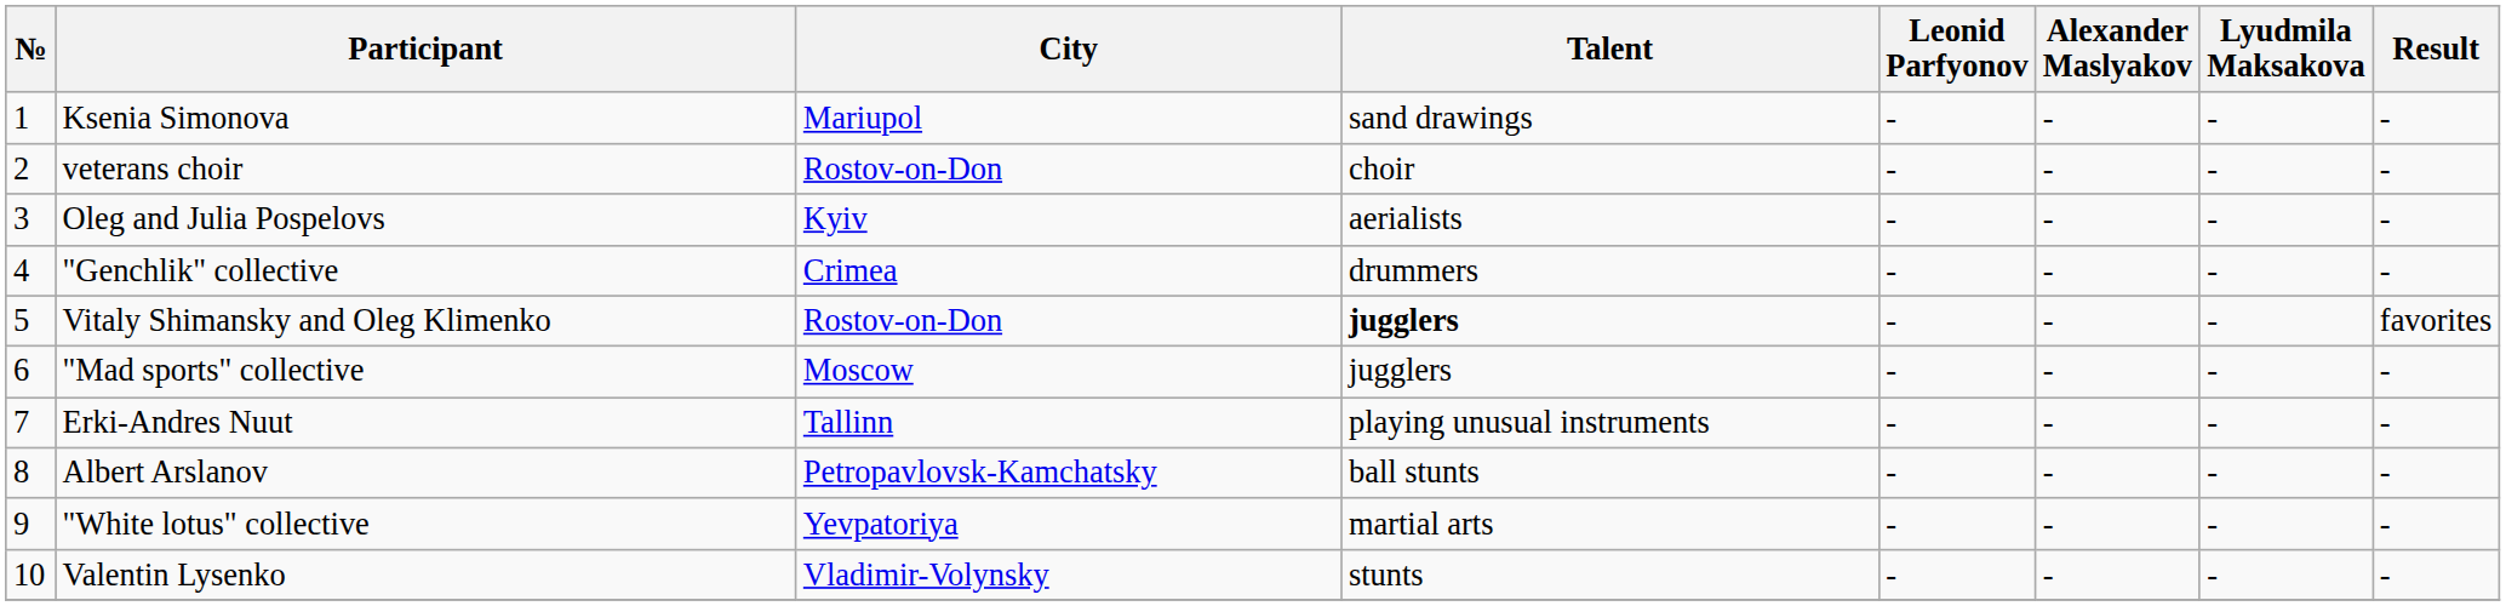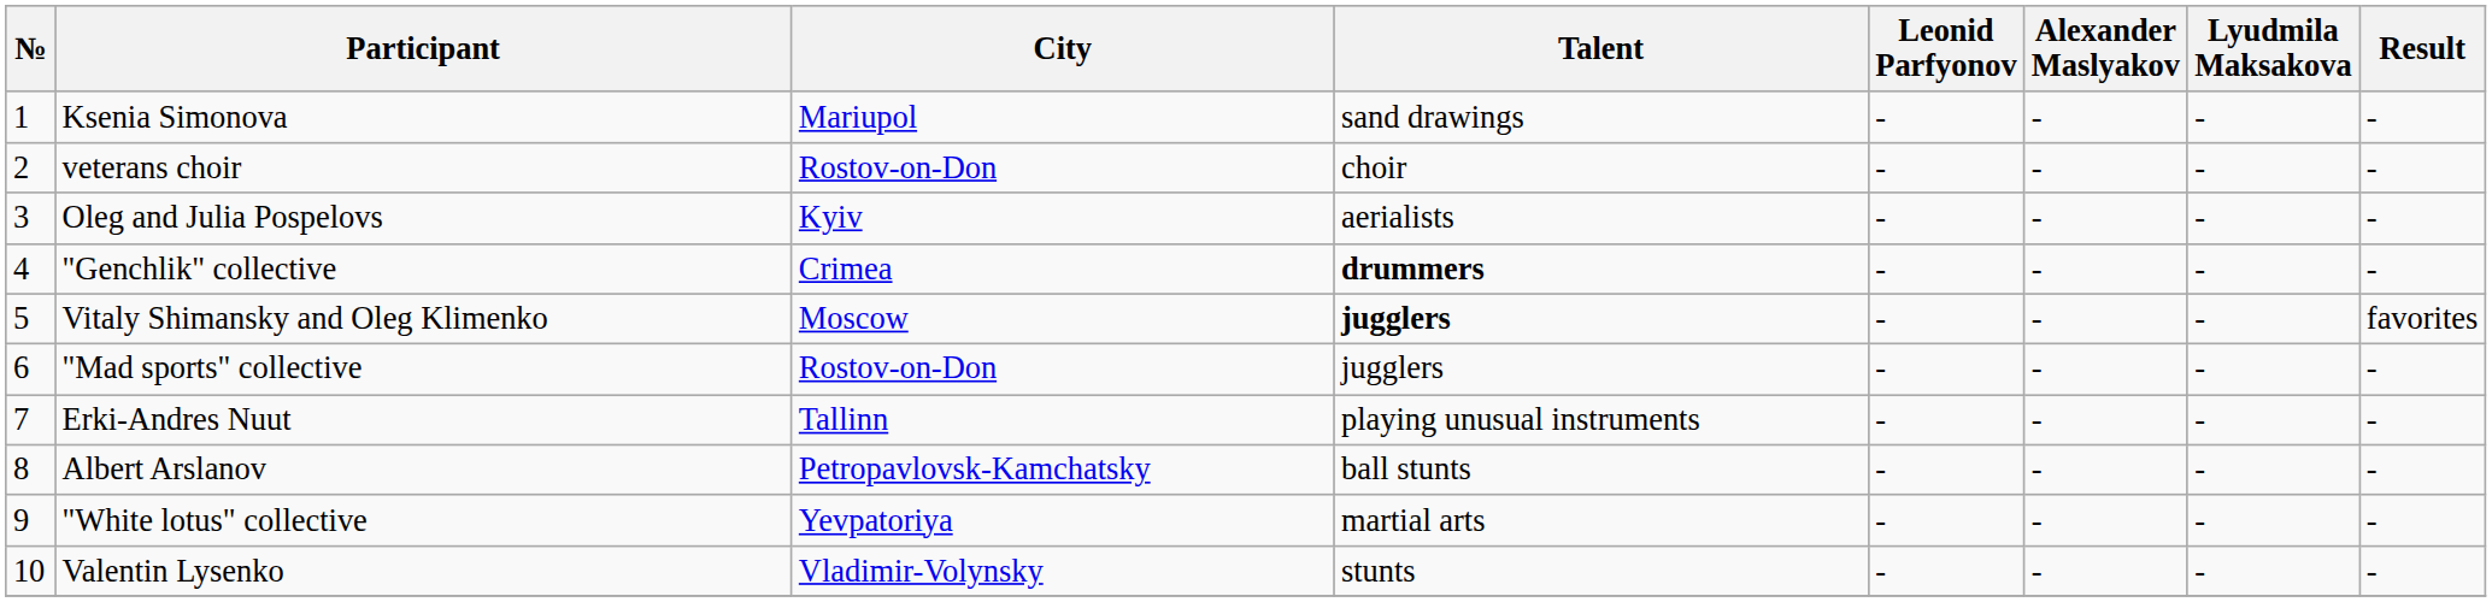"Genchlik" collective | Talent: normal -> bold
Vitaly Shimansky and Oleg Klimenko | City: Rostov-on-Don -> Moscow
"Mad sports" collective | City: Moscow -> Rostov-on-Don
